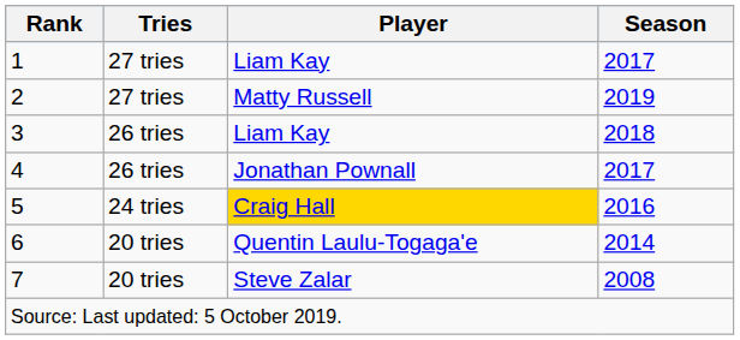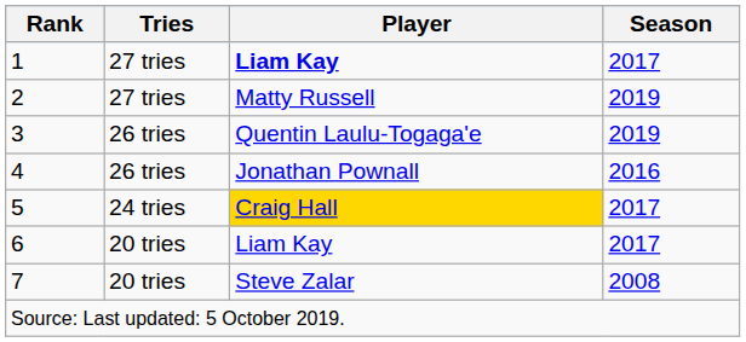1 | Player: normal -> bold
3 | Player: Liam Kay -> Quentin Laulu-Togaga'e
3 | Season: 2018 -> 2019
4 | Season: 2017 -> 2016
5 | Season: 2016 -> 2017
6 | Player: Quentin Laulu-Togaga'e -> Liam Kay
6 | Season: 2014 -> 2017
